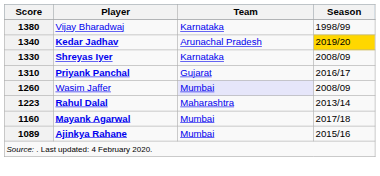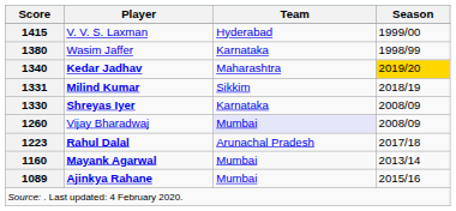+ row: 1415 | V. V. S. Laxman | Hyderabad | 1999/00
1380 | Player: Vijay Bharadwaj -> Wasim Jaffer
1340 | Team: Arunachal Pradesh -> Maharashtra
+ row: 1331 | Milind Kumar | Sikkim | 2018/19
- row: 1310 | Priyank Panchal | Gujarat | 2016/17
1260 | Player: Wasim Jaffer -> Vijay Bharadwaj
1223 | Team: Maharashtra -> Arunachal Pradesh
1223 | Season: 2013/14 -> 2017/18
1160 | Season: 2017/18 -> 2013/14
